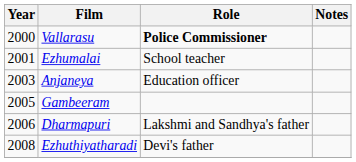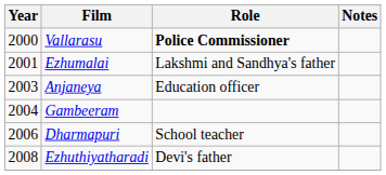Ezhumalai | Role: School teacher -> Lakshmi and Sandhya's father
Gambeeram | Year: 2005 -> 2004
Dharmapuri | Role: Lakshmi and Sandhya's father -> School teacher
